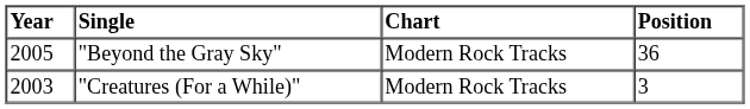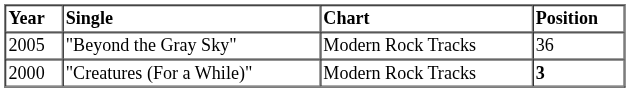"Creatures (For a While)" | Year: 2003 -> 2000
"Creatures (For a While)" | Position: normal -> bold
